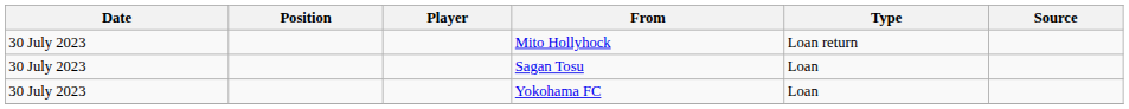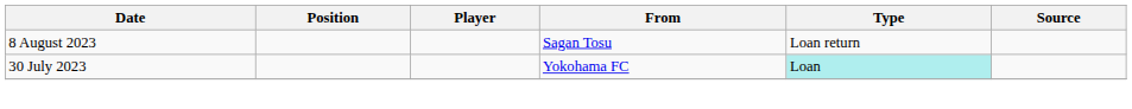- row: 30 July 2023 | Mito Hollyhock | Loan return
Sagan Tosu | Date: 30 July 2023 -> 8 August 2023
Sagan Tosu | Type: Loan -> Loan return
Yokohama FC | Type: no background -> paleturquoise background
